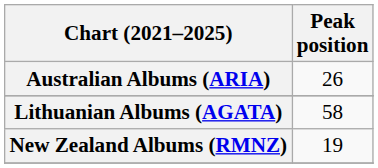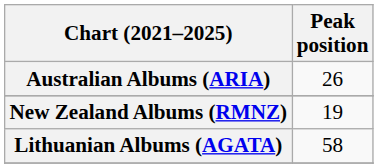rows swapped: Lithuanian Albums (AGATA) <-> New Zealand Albums (RMNZ)
